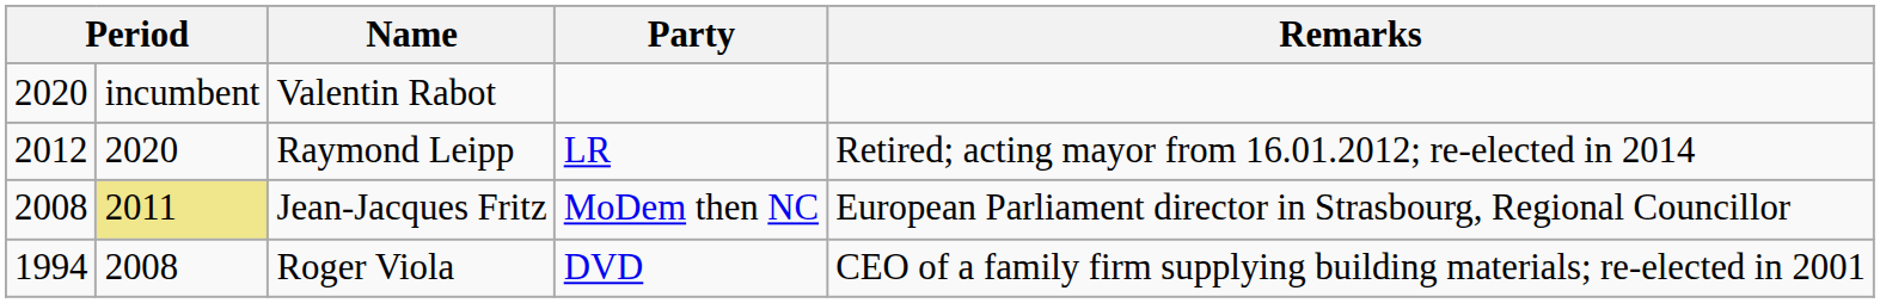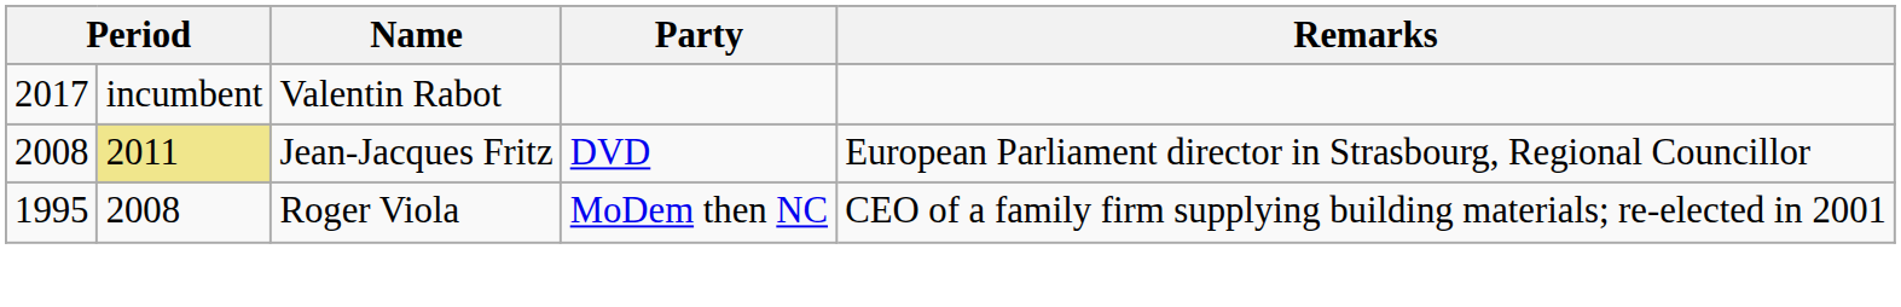Valentin Rabot | column 1: 2020 -> 2017
- row: 2012 | 2020 | Raymond Leipp | LR | Retired; acting mayor from 16.01.2012; re-elected in 2014
Jean-Jacques Fritz | Party: MoDem then NC -> DVD
Roger Viola | column 1: 1994 -> 1995
Roger Viola | Party: DVD -> MoDem then NC
